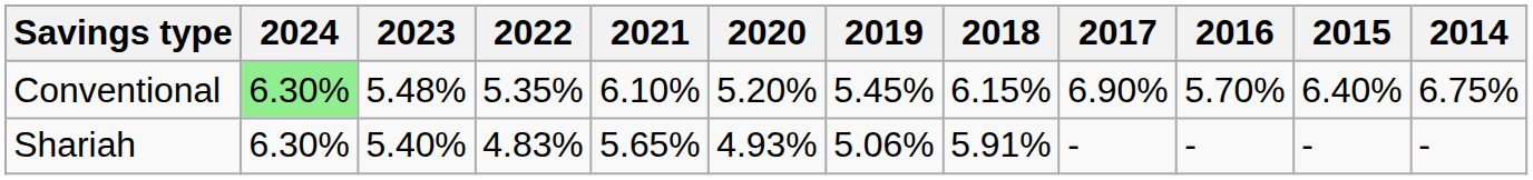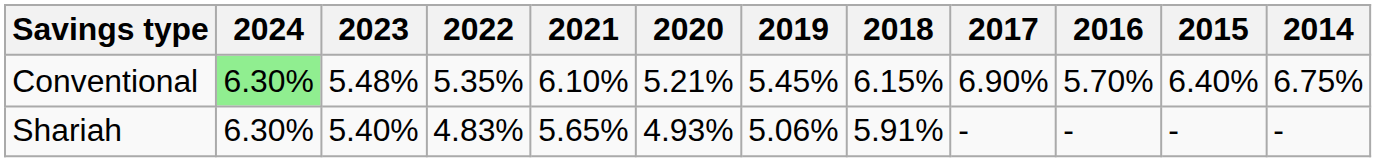Conventional | 2020: 5.20% -> 5.21%
